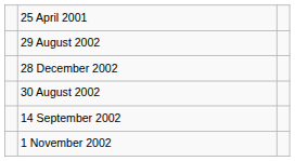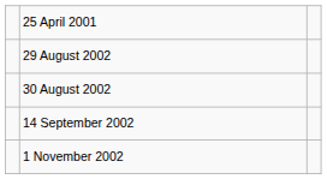- row: 28 December 2002
